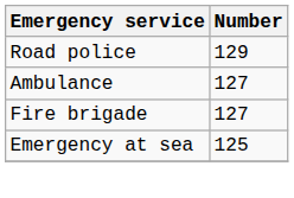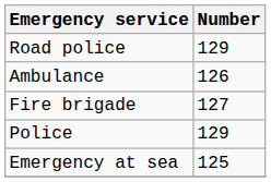Ambulance | Number: 127 -> 126
+ row: Police | 129
